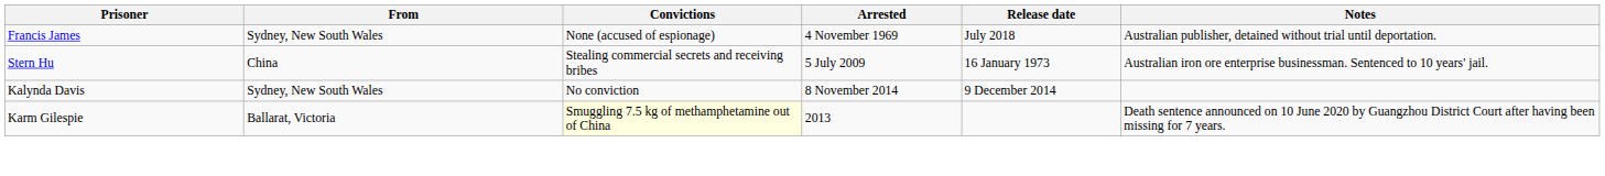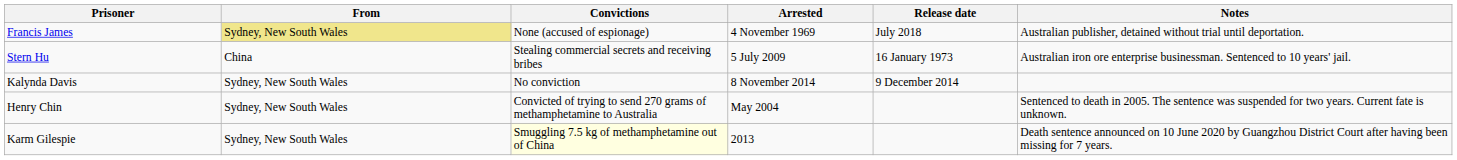Francis James | From: no background -> khaki background
+ row: Henry Chin | Sydney, New South Wales | Convicted of trying to send 270 grams of methamphetamine to Australia | May 2004 | Sentenced to death in 2005. The sentence was suspended for two years. Current fate is unknown.
Karm Gilespie | From: Ballarat, Victoria -> Sydney, New South Wales
